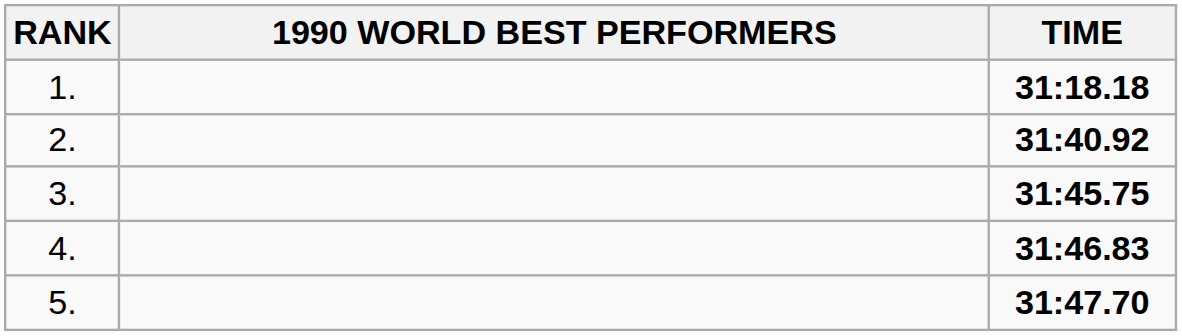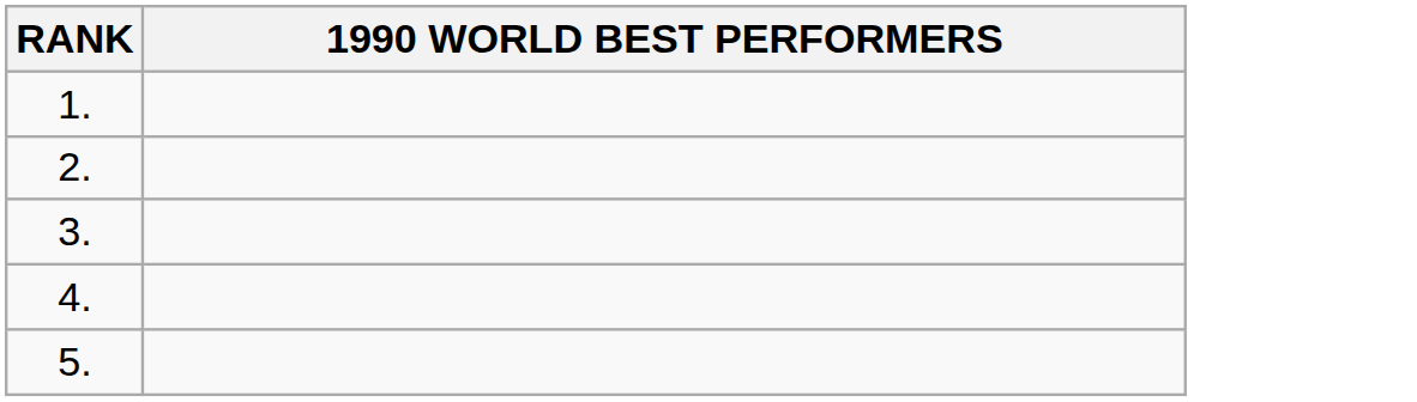- column: TIME | 31:18.18 | 31:40.92 | 31:45.75 | 31:46.83 | 31:47.70
